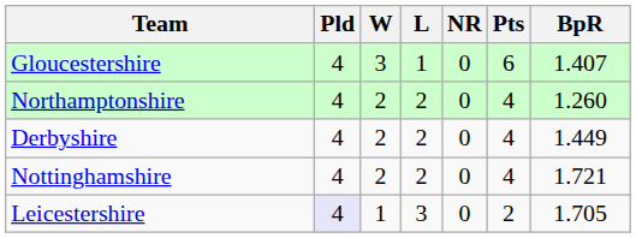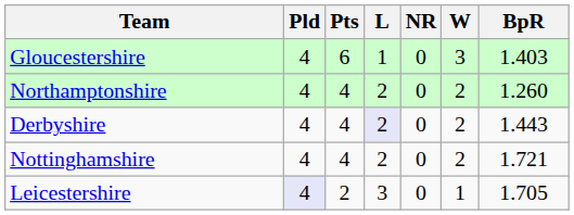columns swapped: W <-> Pts
Gloucestershire | BpR: 1.407 -> 1.403
Derbyshire | L: no background -> lavender background
Derbyshire | BpR: 1.449 -> 1.443
